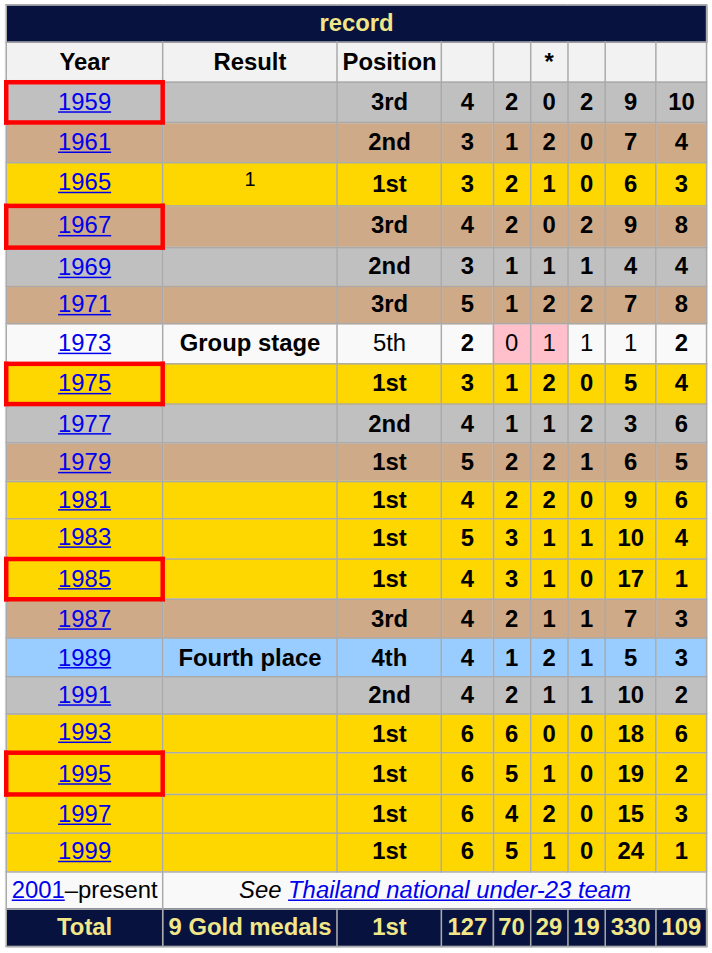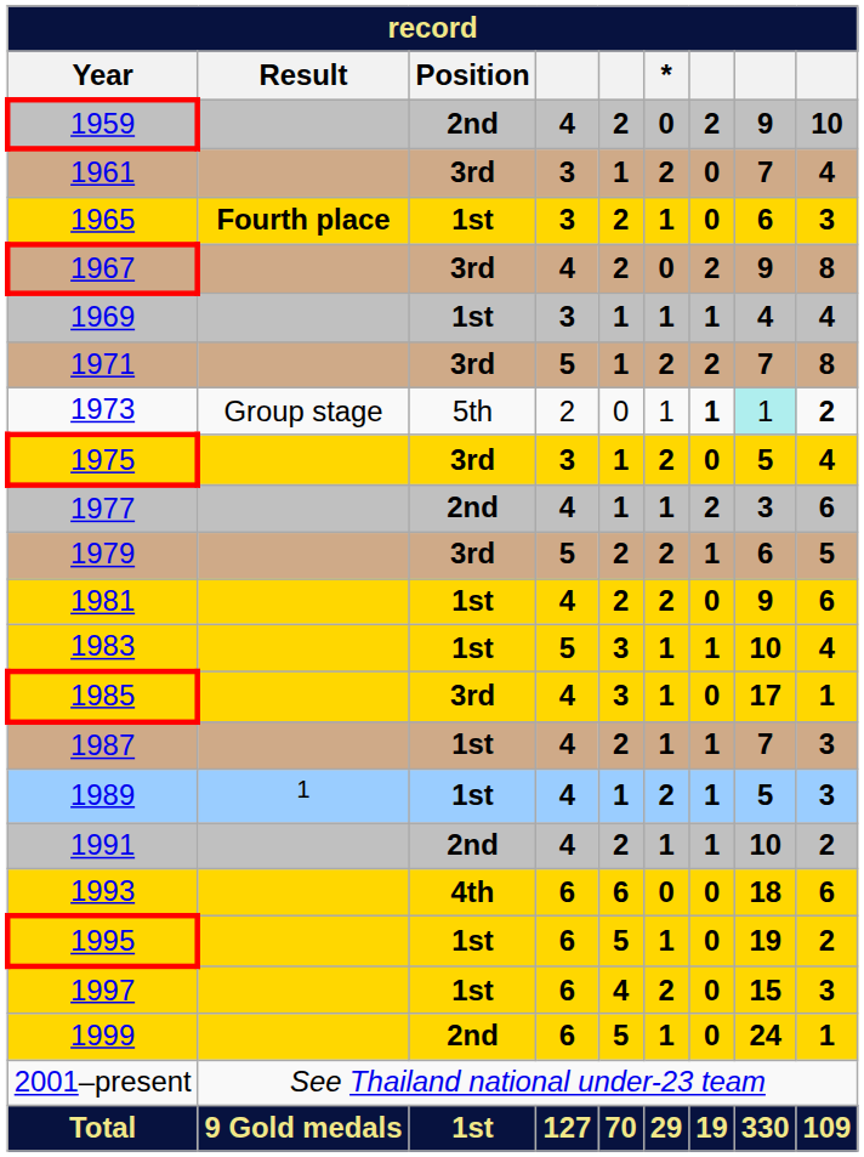1959 | Position: 3rd -> 2nd
1961 | Position: 2nd -> 3rd
1965 | Result: 1 -> Fourth place
1969 | Position: 2nd -> 1st
1973 | Result: bold -> normal
1973 | column 4: bold -> normal
1973 | column 5: pink background -> no background
1973 | *: pink background -> no background
1973 | column 7: normal -> bold
1973 | column 8: no background -> paleturquoise background
1975 | Position: 1st -> 3rd
1979 | Position: 1st -> 3rd
1985 | Position: 1st -> 3rd
1987 | Position: 3rd -> 1st
1989 | Result: Fourth place -> 1
1989 | Position: 4th -> 1st
1993 | Position: 1st -> 4th
1999 | Position: 1st -> 2nd
